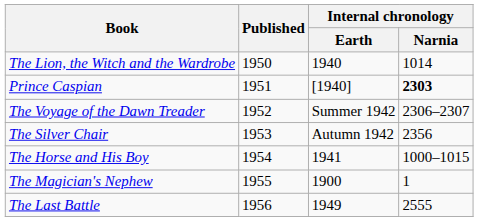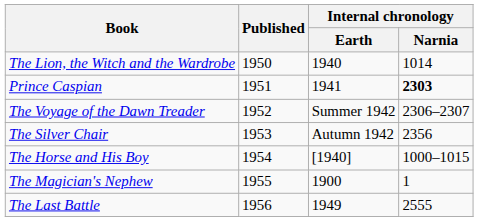Prince Caspian | Internal chronology / Earth: [1940] -> 1941
The Horse and His Boy | Internal chronology / Earth: 1941 -> [1940]
